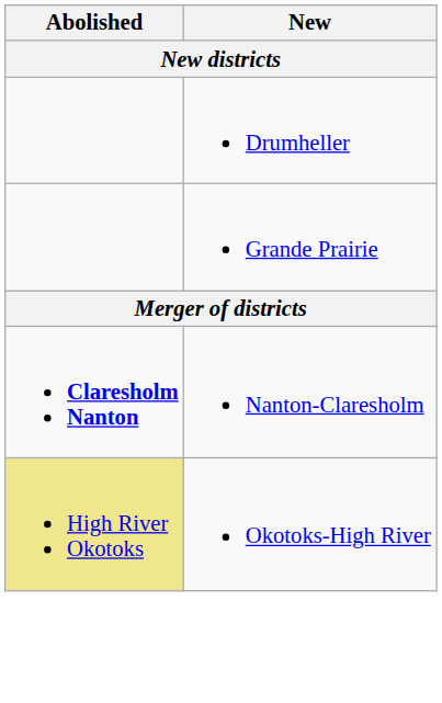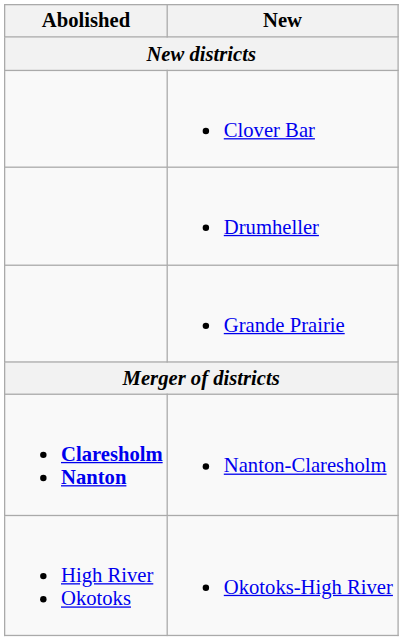+ row: Clover Bar
Okotoks-High River | Abolished: khaki background -> no background
